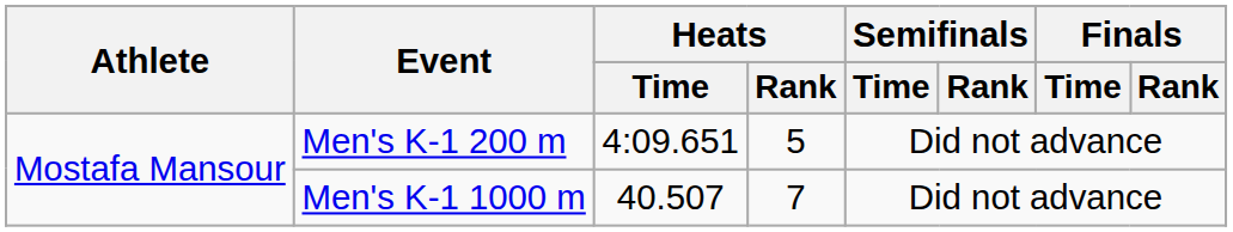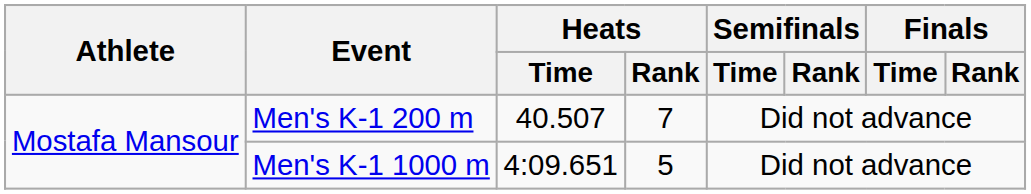Men's K-1 200 m | Heats / Time: 4:09.651 -> 40.507
Men's K-1 200 m | Heats / Rank: 5 -> 7
Men's K-1 1000 m | Heats / Time: 40.507 -> 4:09.651
Men's K-1 1000 m | Heats / Rank: 7 -> 5
